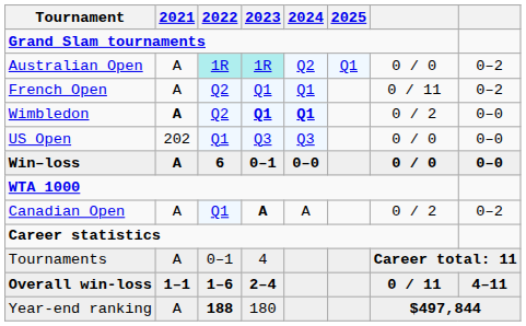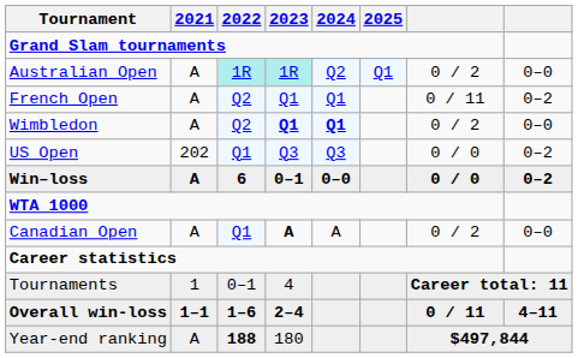Australian Open | column 7: 0 / 0 -> 0 / 2
Australian Open | column 8: 0–2 -> 0–0
Wimbledon | 2021: bold -> normal
US Open | column 8: 0–0 -> 0–2
Win–loss | column 8: 0–0 -> 0–2
Canadian Open | column 8: 0–2 -> 0–0
Tournaments | 2021: A -> 1
